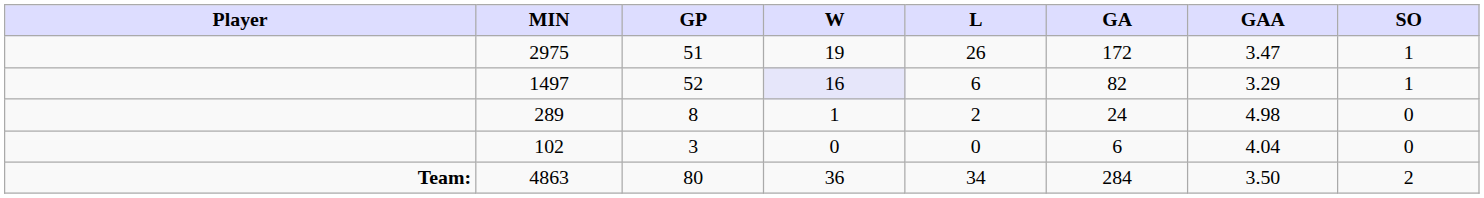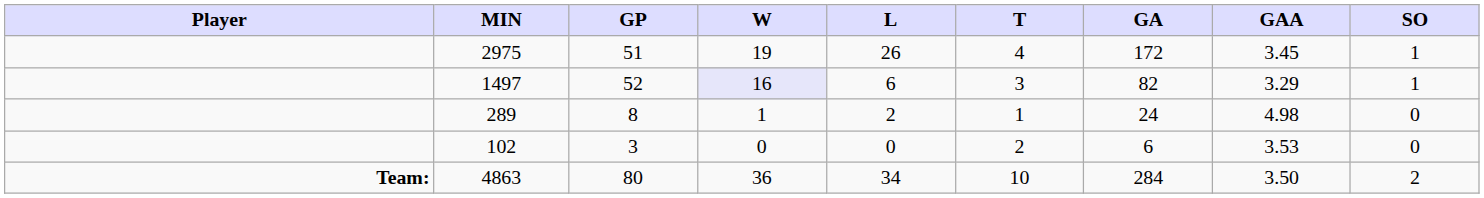+ column: T | 4 | 3 | 1 | 2 | 10
2975 | GAA: 3.47 -> 3.45
102 | GAA: 4.04 -> 3.53
